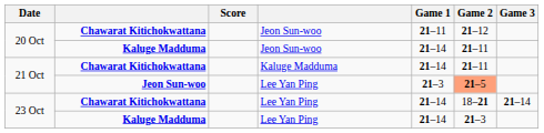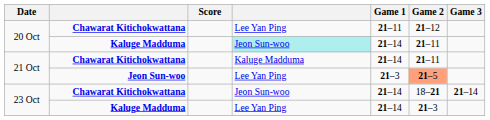20 Oct / Chawarat Kitichokwattana | column 4: Jeon Sun-woo -> Lee Yan Ping
20 Oct / Kaluge Madduma | column 4: no background -> paleturquoise background
23 Oct / Chawarat Kitichokwattana | column 4: Lee Yan Ping -> Jeon Sun-woo
